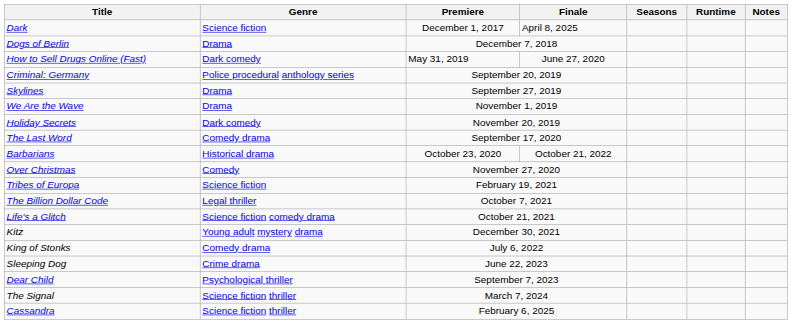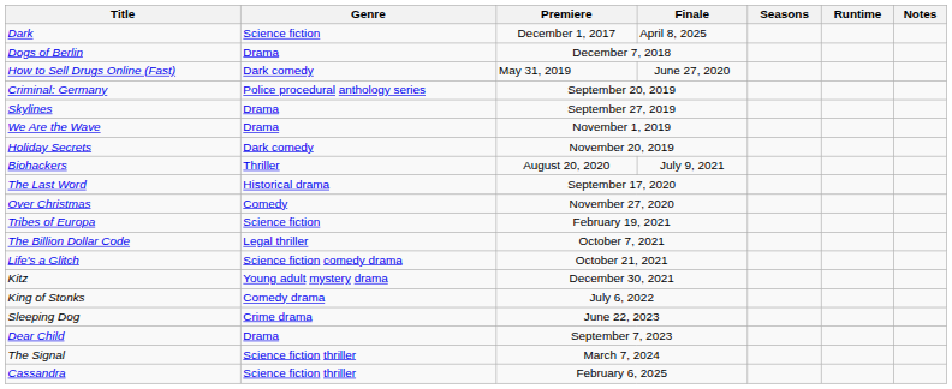+ row: Biohackers | Thriller | August 20, 2020 | July 9, 2021
The Last Word | Genre: Comedy drama -> Historical drama
- row: Barbarians | Historical drama | October 23, 2020 | October 21, 2022
Dear Child | Genre: Psychological thriller -> Drama
